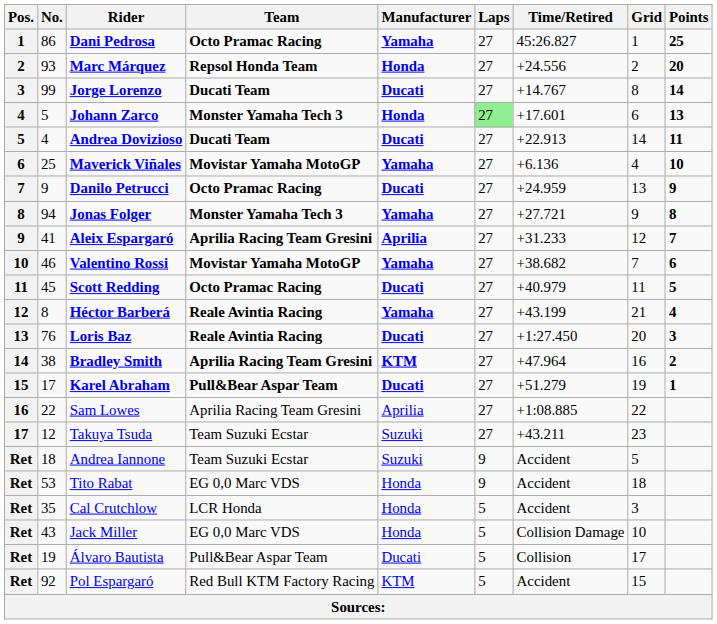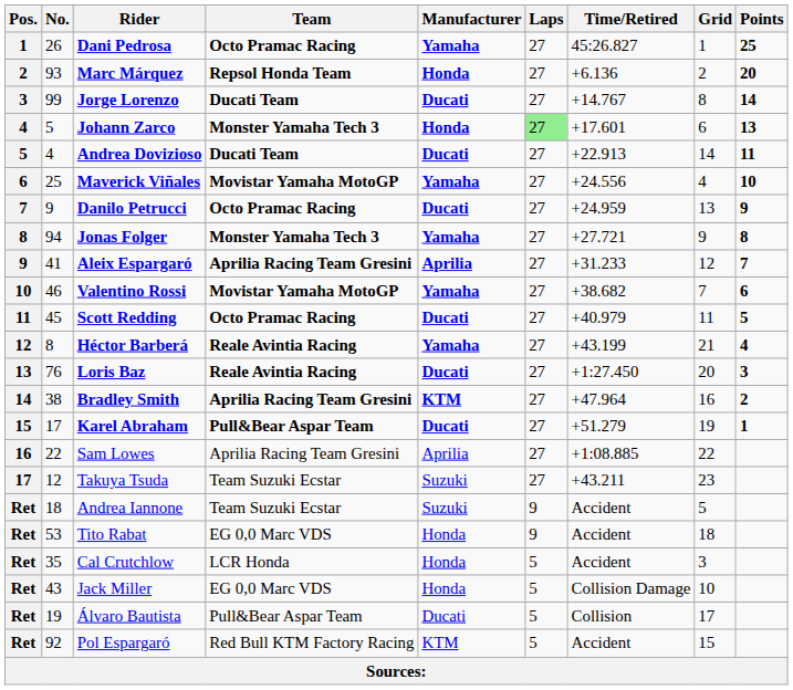Dani Pedrosa | No.: 86 -> 26
Marc Márquez | Time/Retired: +24.556 -> +6.136
Maverick Viñales | Time/Retired: +6.136 -> +24.556
